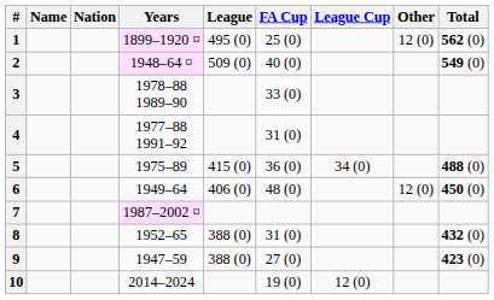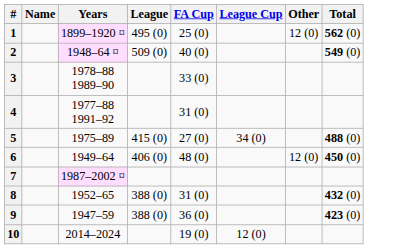- column: Nation
5 | FA Cup: 36 (0) -> 27 (0)
9 | FA Cup: 27 (0) -> 36 (0)
